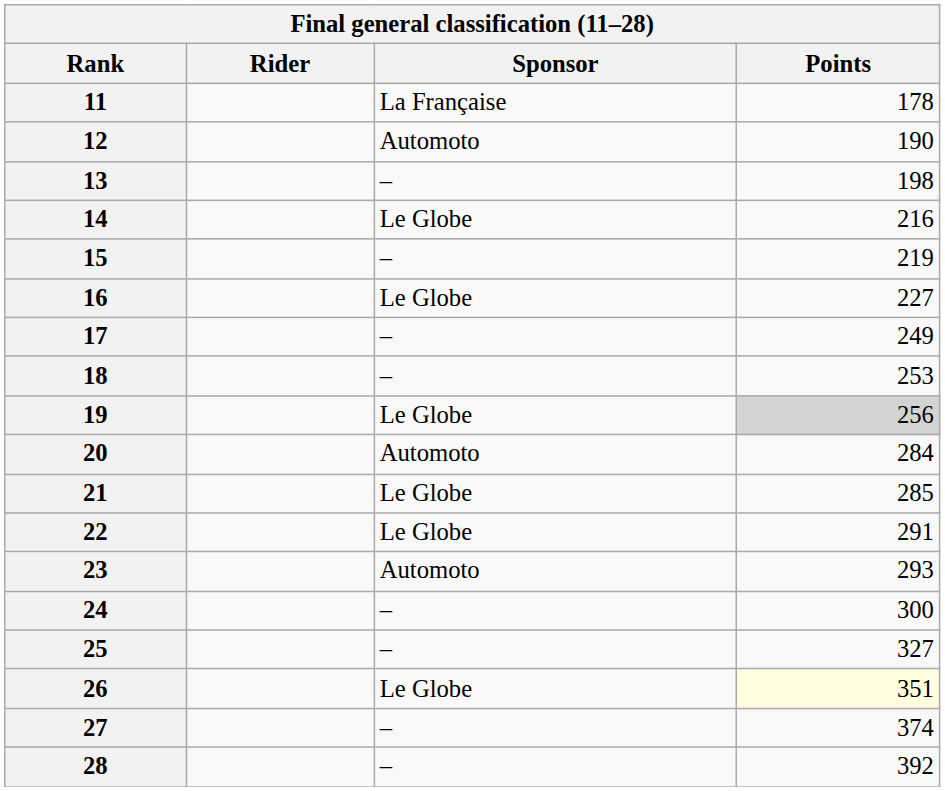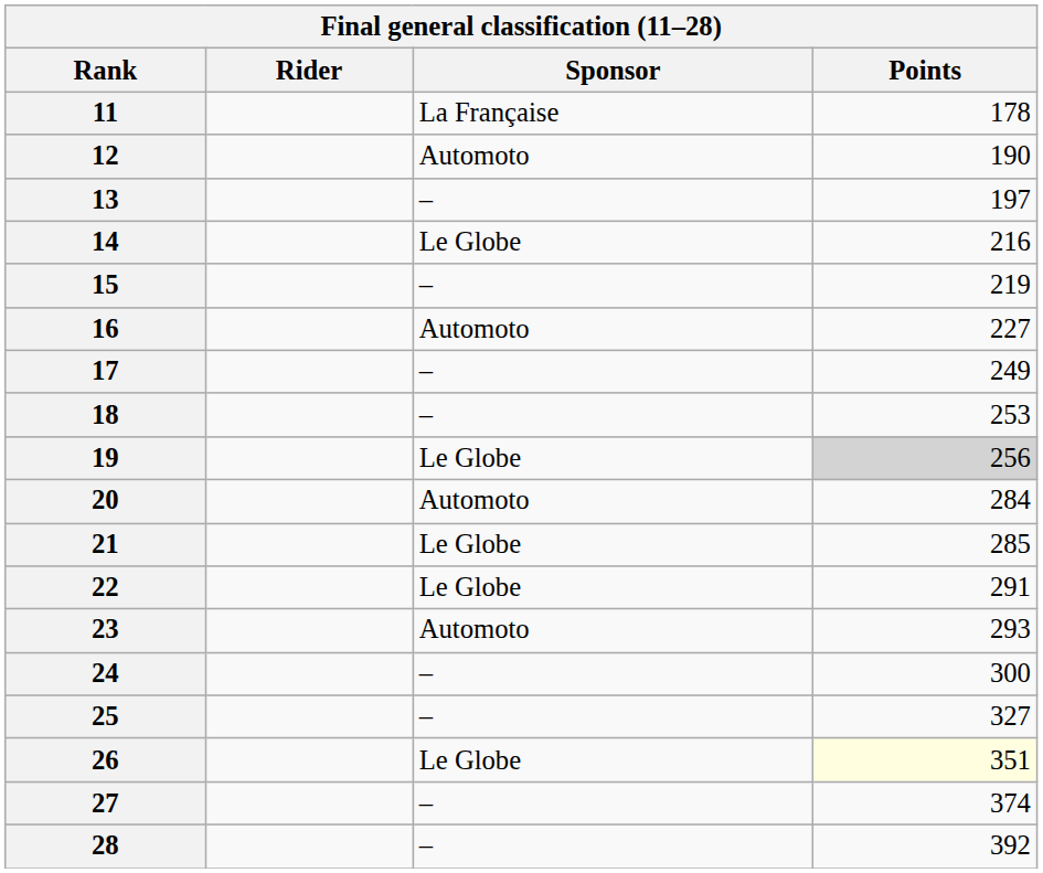13 | Points: 198 -> 197
16 | Sponsor: Le Globe -> Automoto
